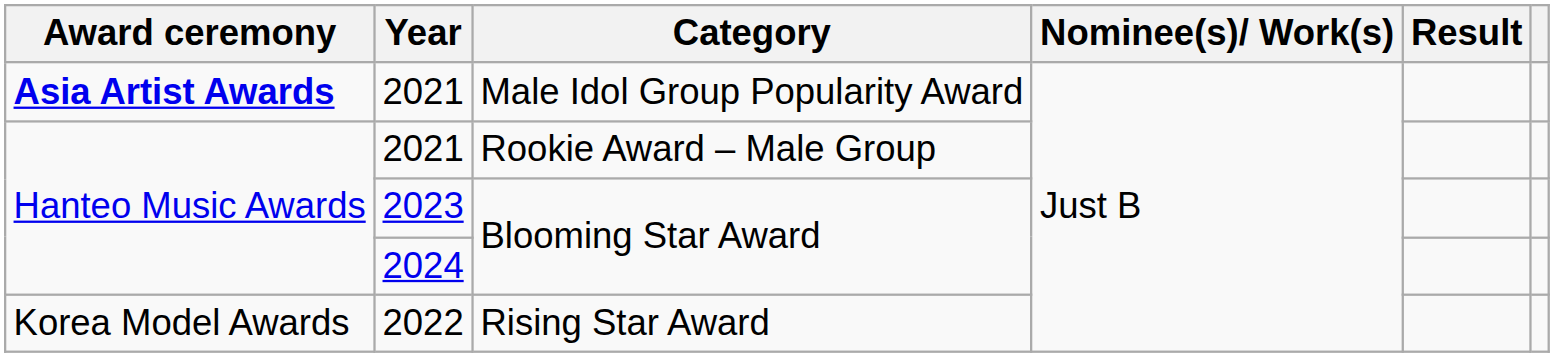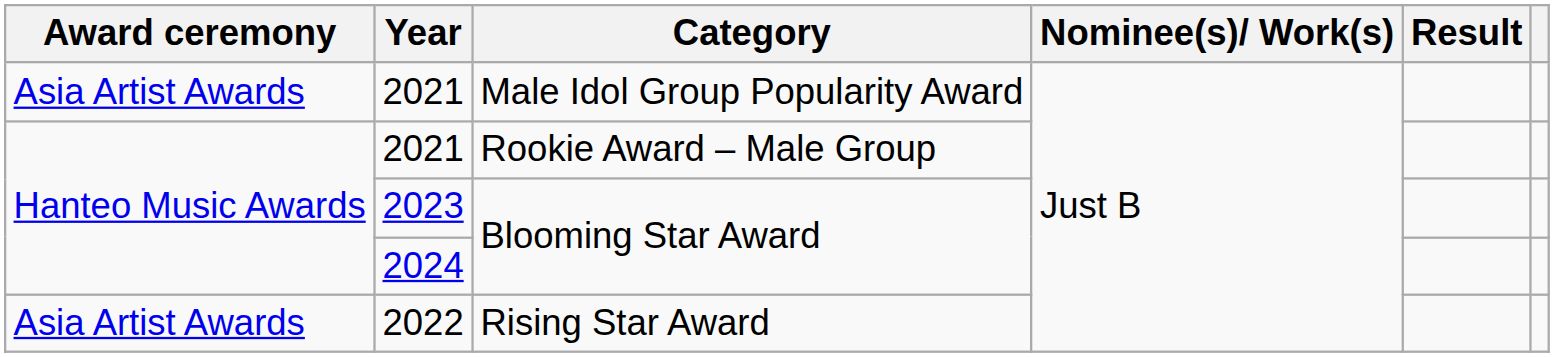2021 / Male Idol Group Popularity Award | Award ceremony: bold -> normal
2022 | Award ceremony: Korea Model Awards -> Asia Artist Awards
